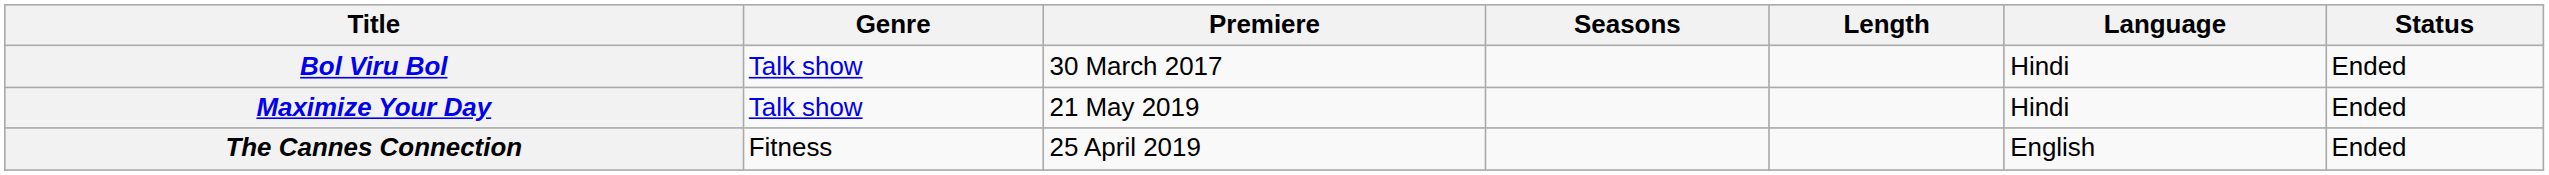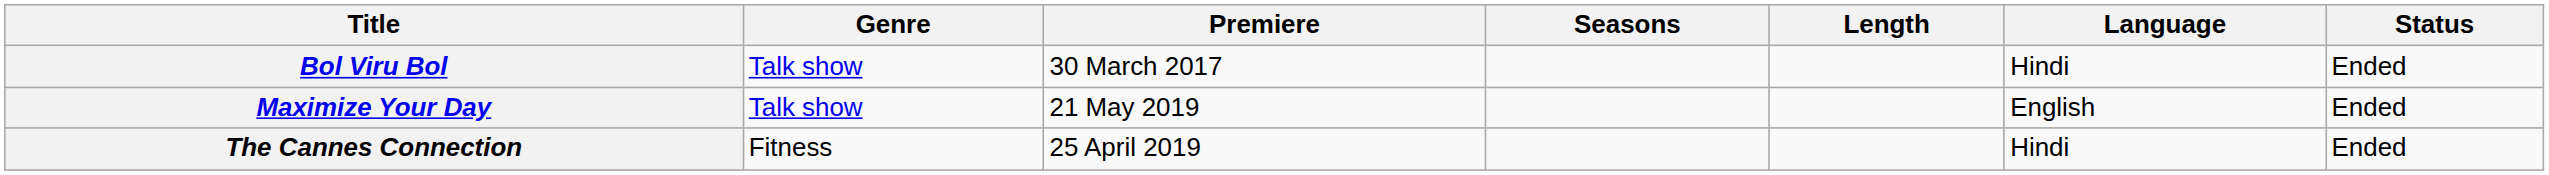Maximize Your Day | Language: Hindi -> English
The Cannes Connection | Language: English -> Hindi
